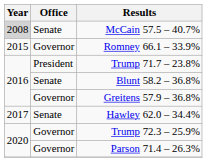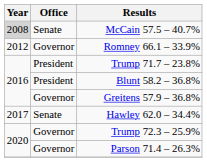Romney 66.1 – 33.9% | Year: 2015 -> 2012
Blunt 58.2 – 36.8% | Office: Senate -> President
